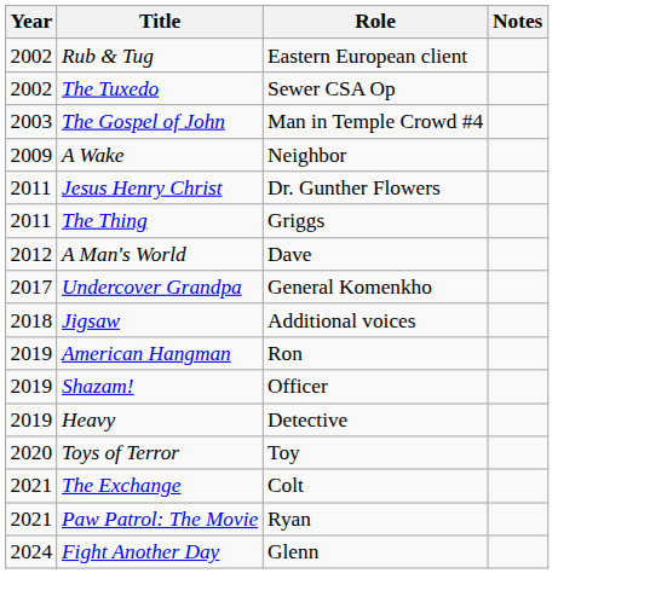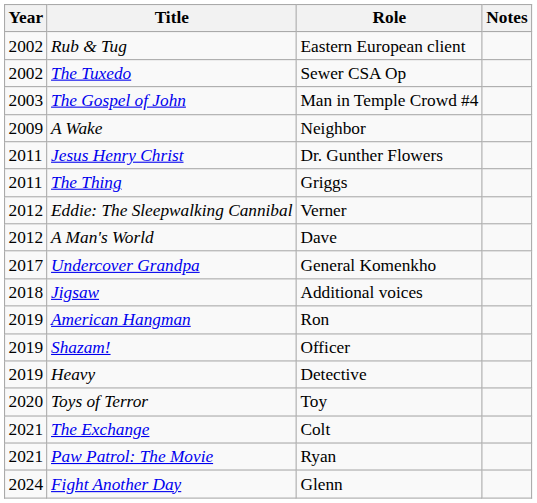+ row: 2012 | Eddie: The Sleepwalking Cannibal | Verner
